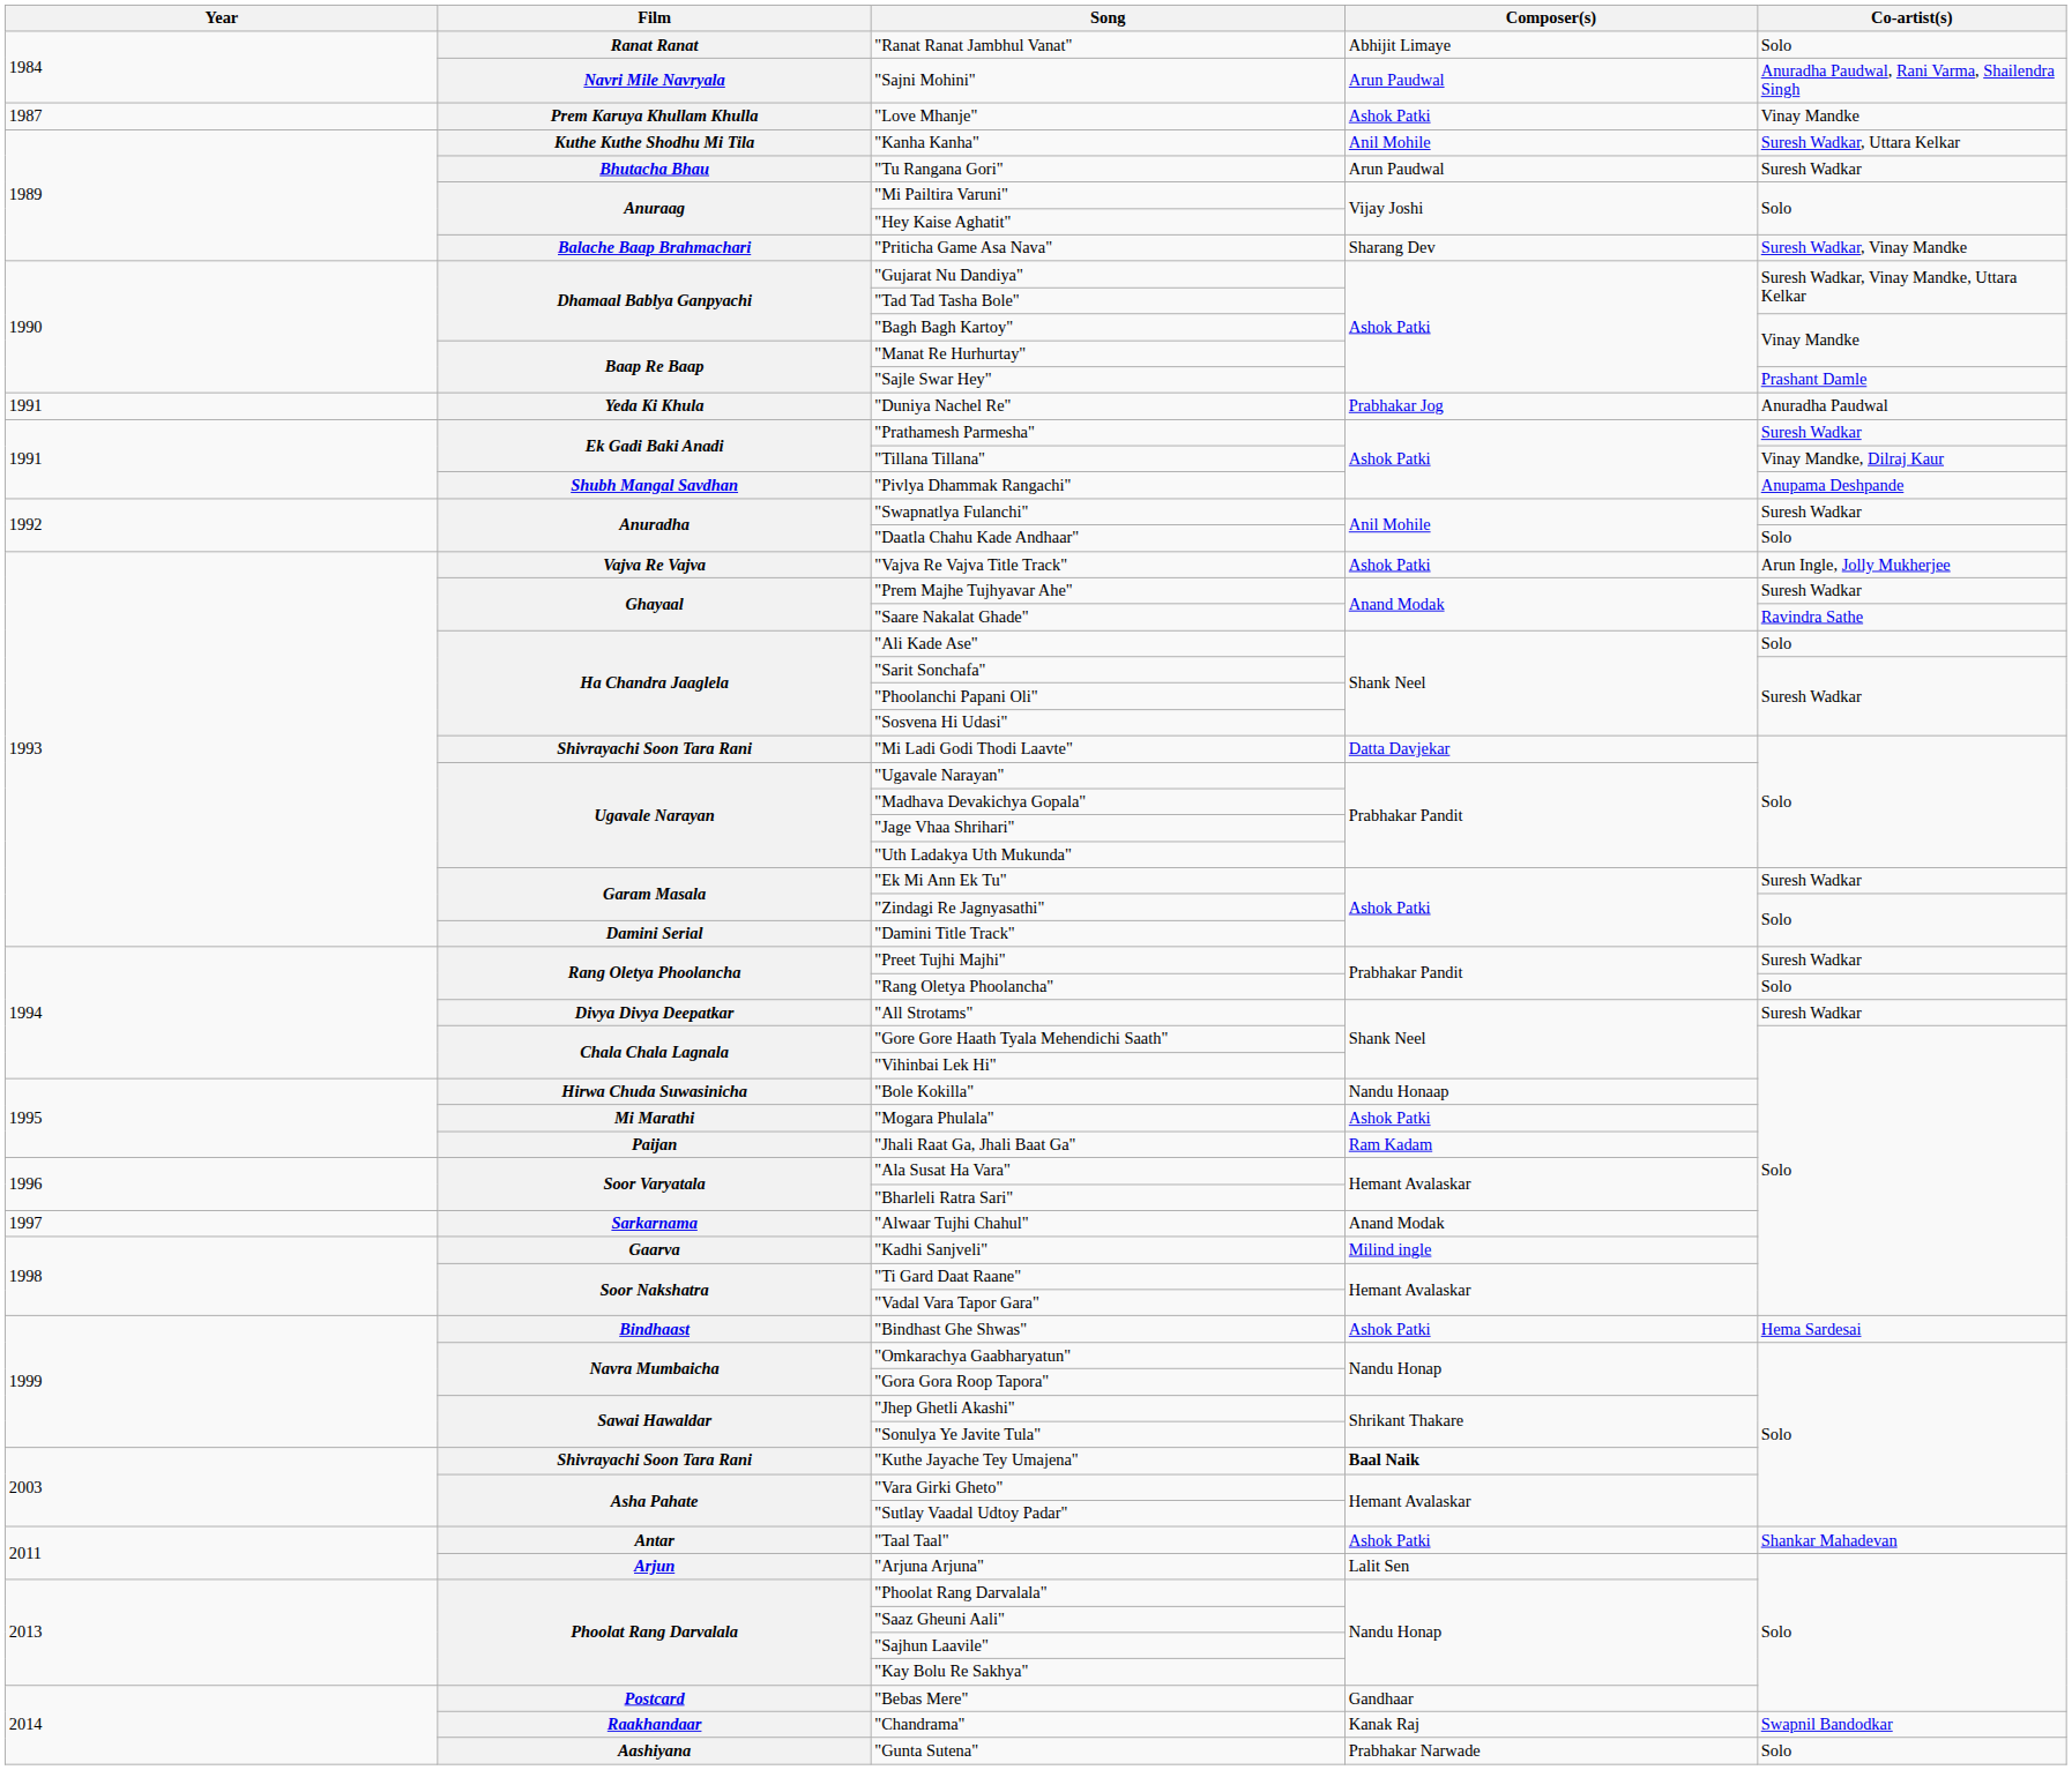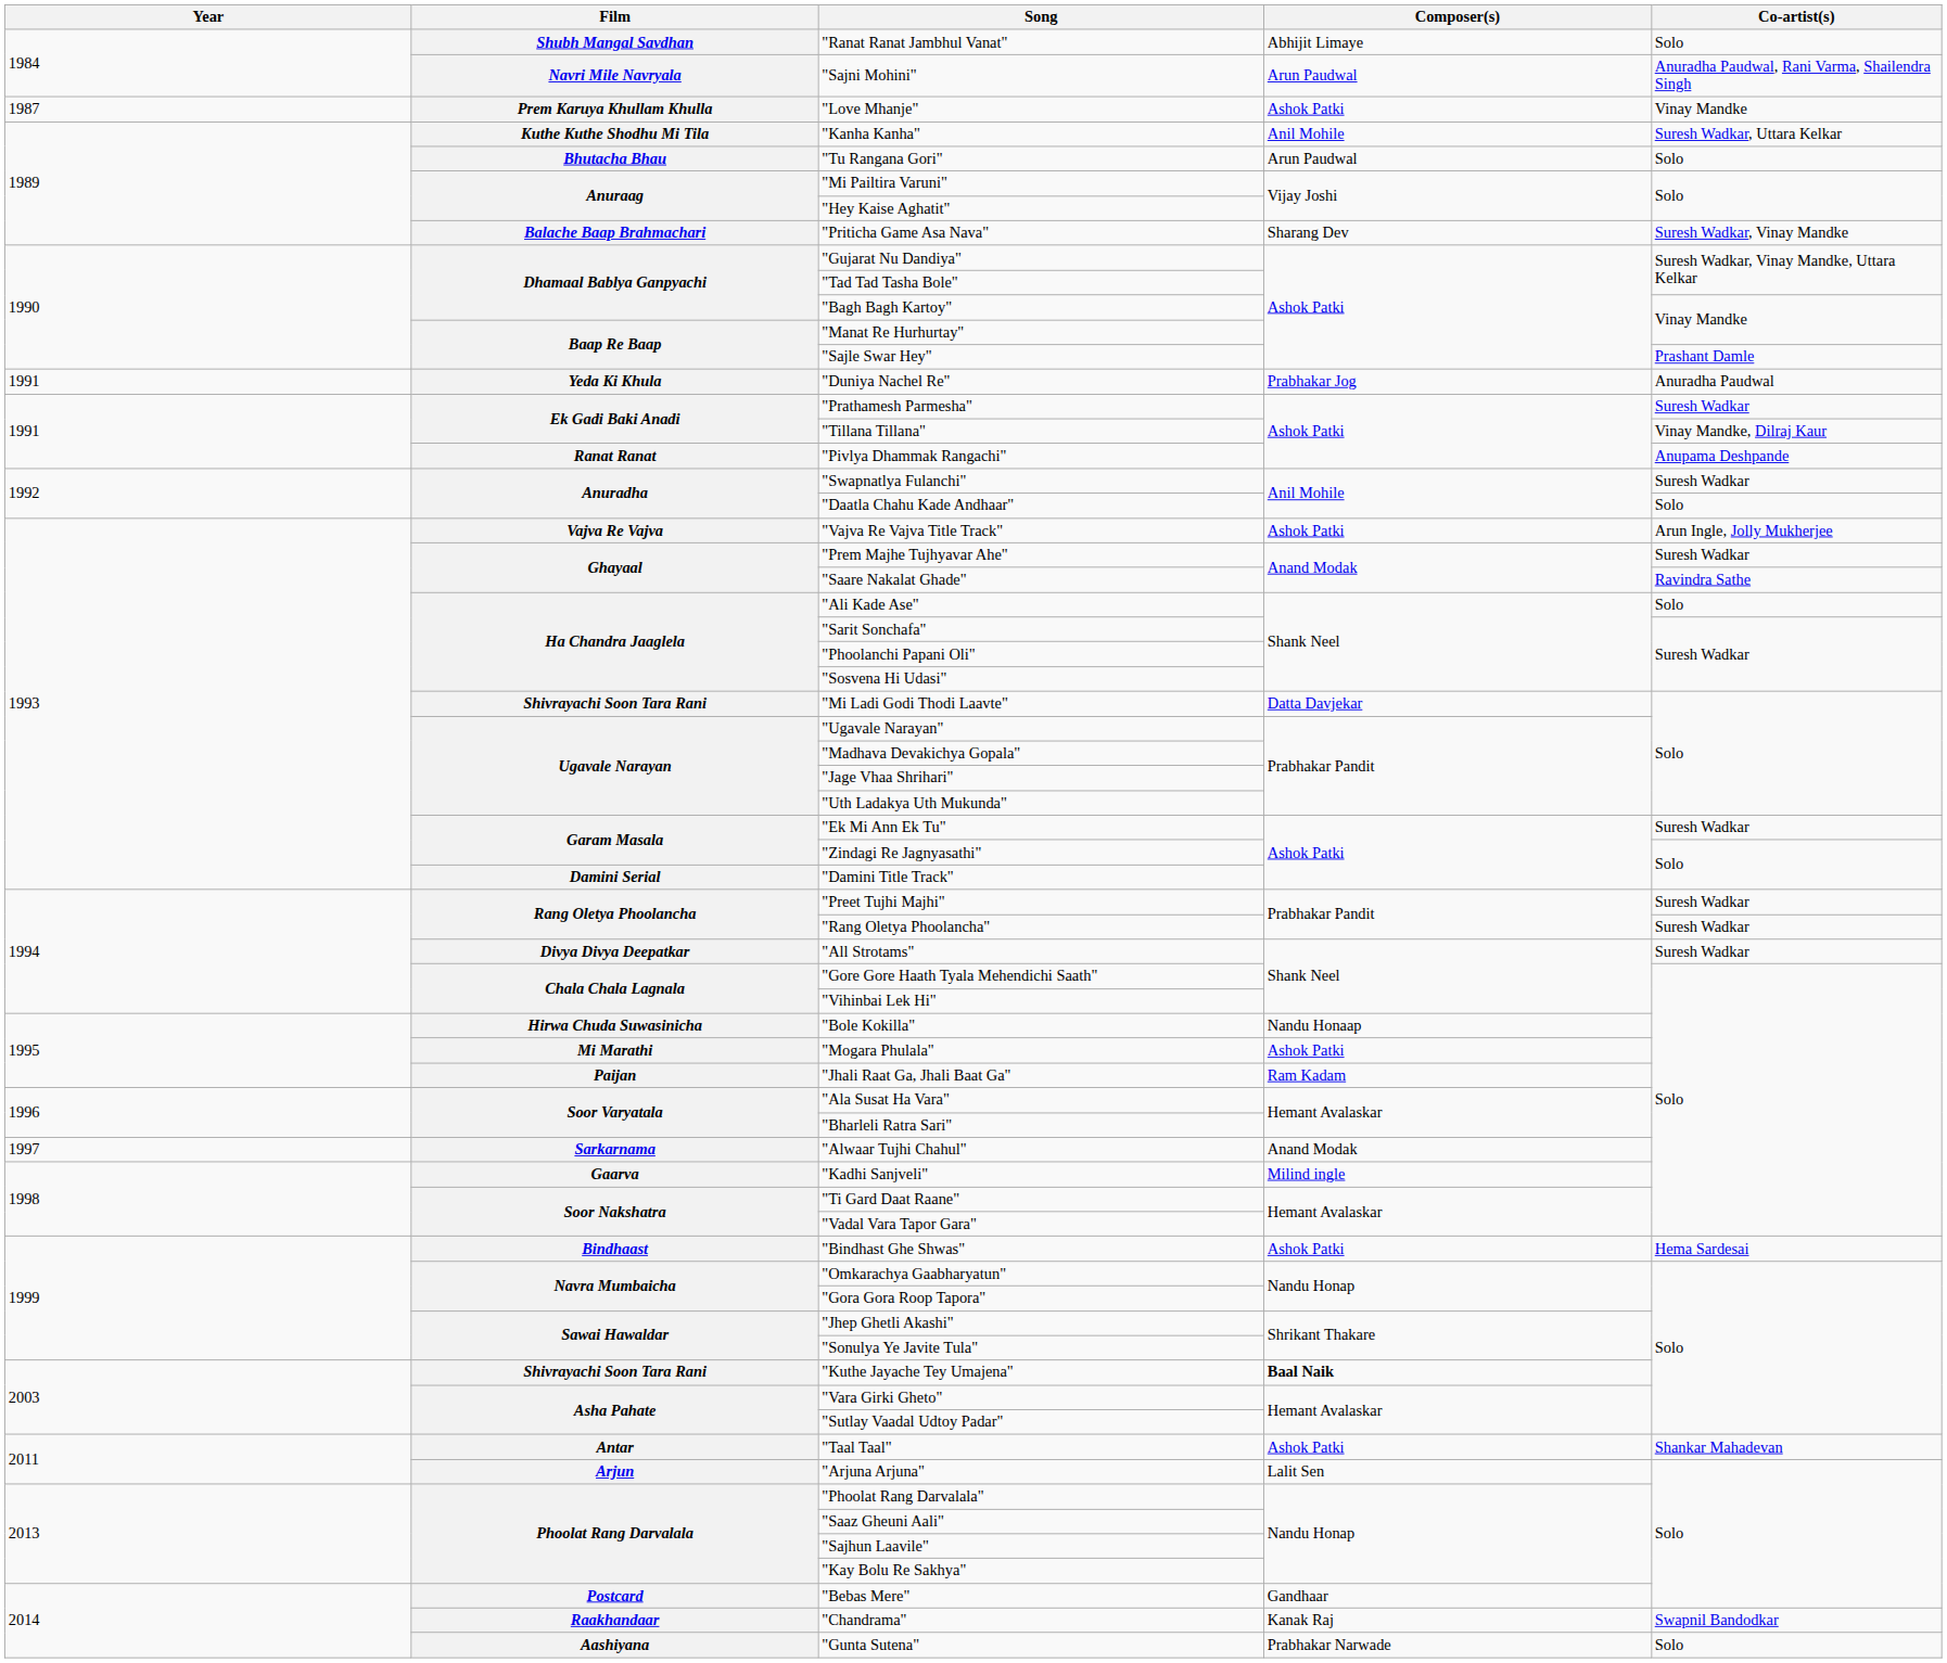"Ranat Ranat Jambhul Vanat" | Film: Ranat Ranat -> Shubh Mangal Savdhan
"Tu Rangana Gori" | Co-artist(s): Suresh Wadkar -> Solo
"Pivlya Dhammak Rangachi" | Film: Shubh Mangal Savdhan -> Ranat Ranat
"Rang Oletya Phoolancha" | Co-artist(s): Solo -> Suresh Wadkar
